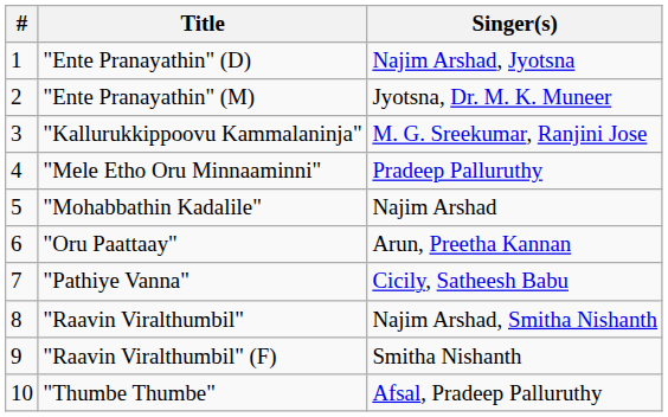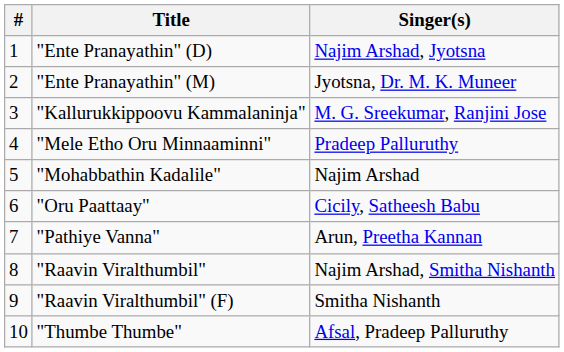"Oru Paattaay" | Singer(s): Arun, Preetha Kannan -> Cicily, Satheesh Babu
"Pathiye Vanna" | Singer(s): Cicily, Satheesh Babu -> Arun, Preetha Kannan
